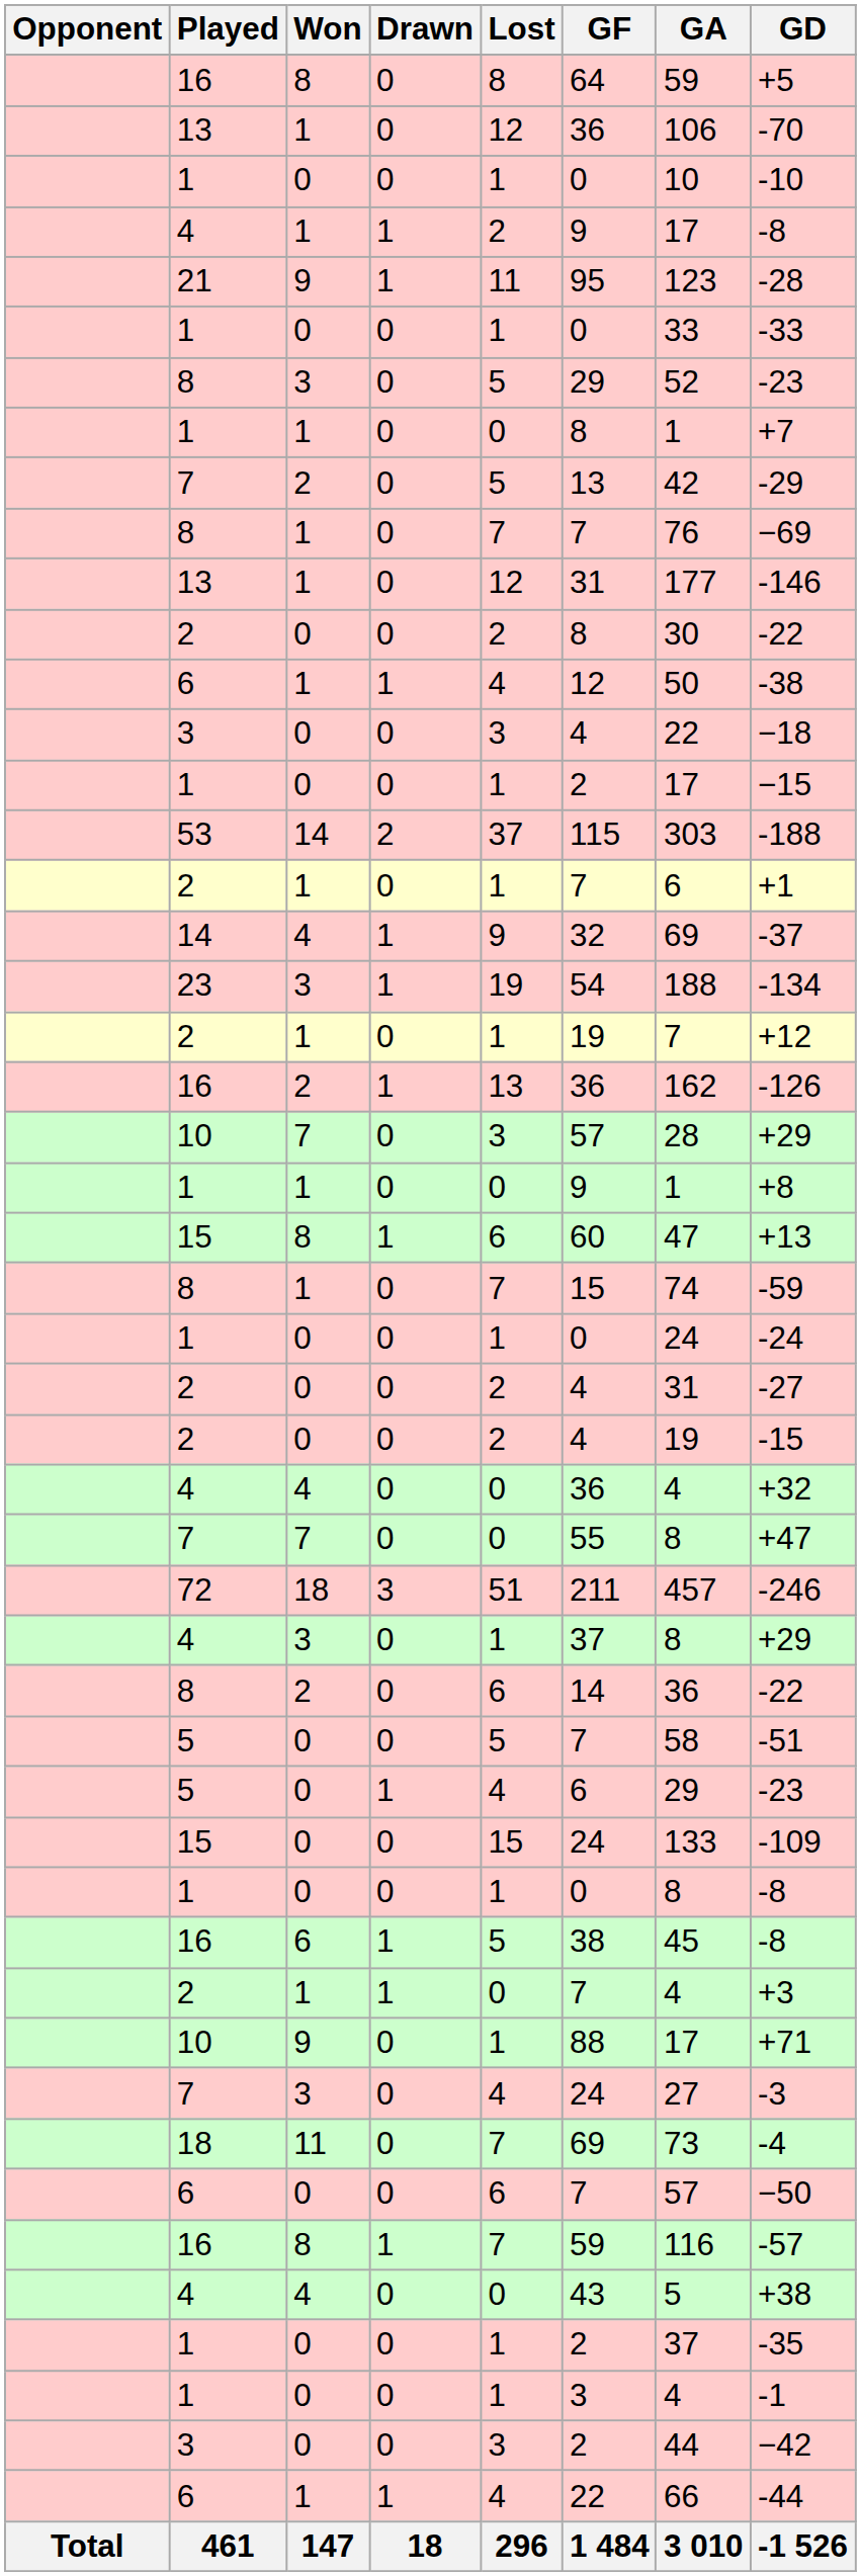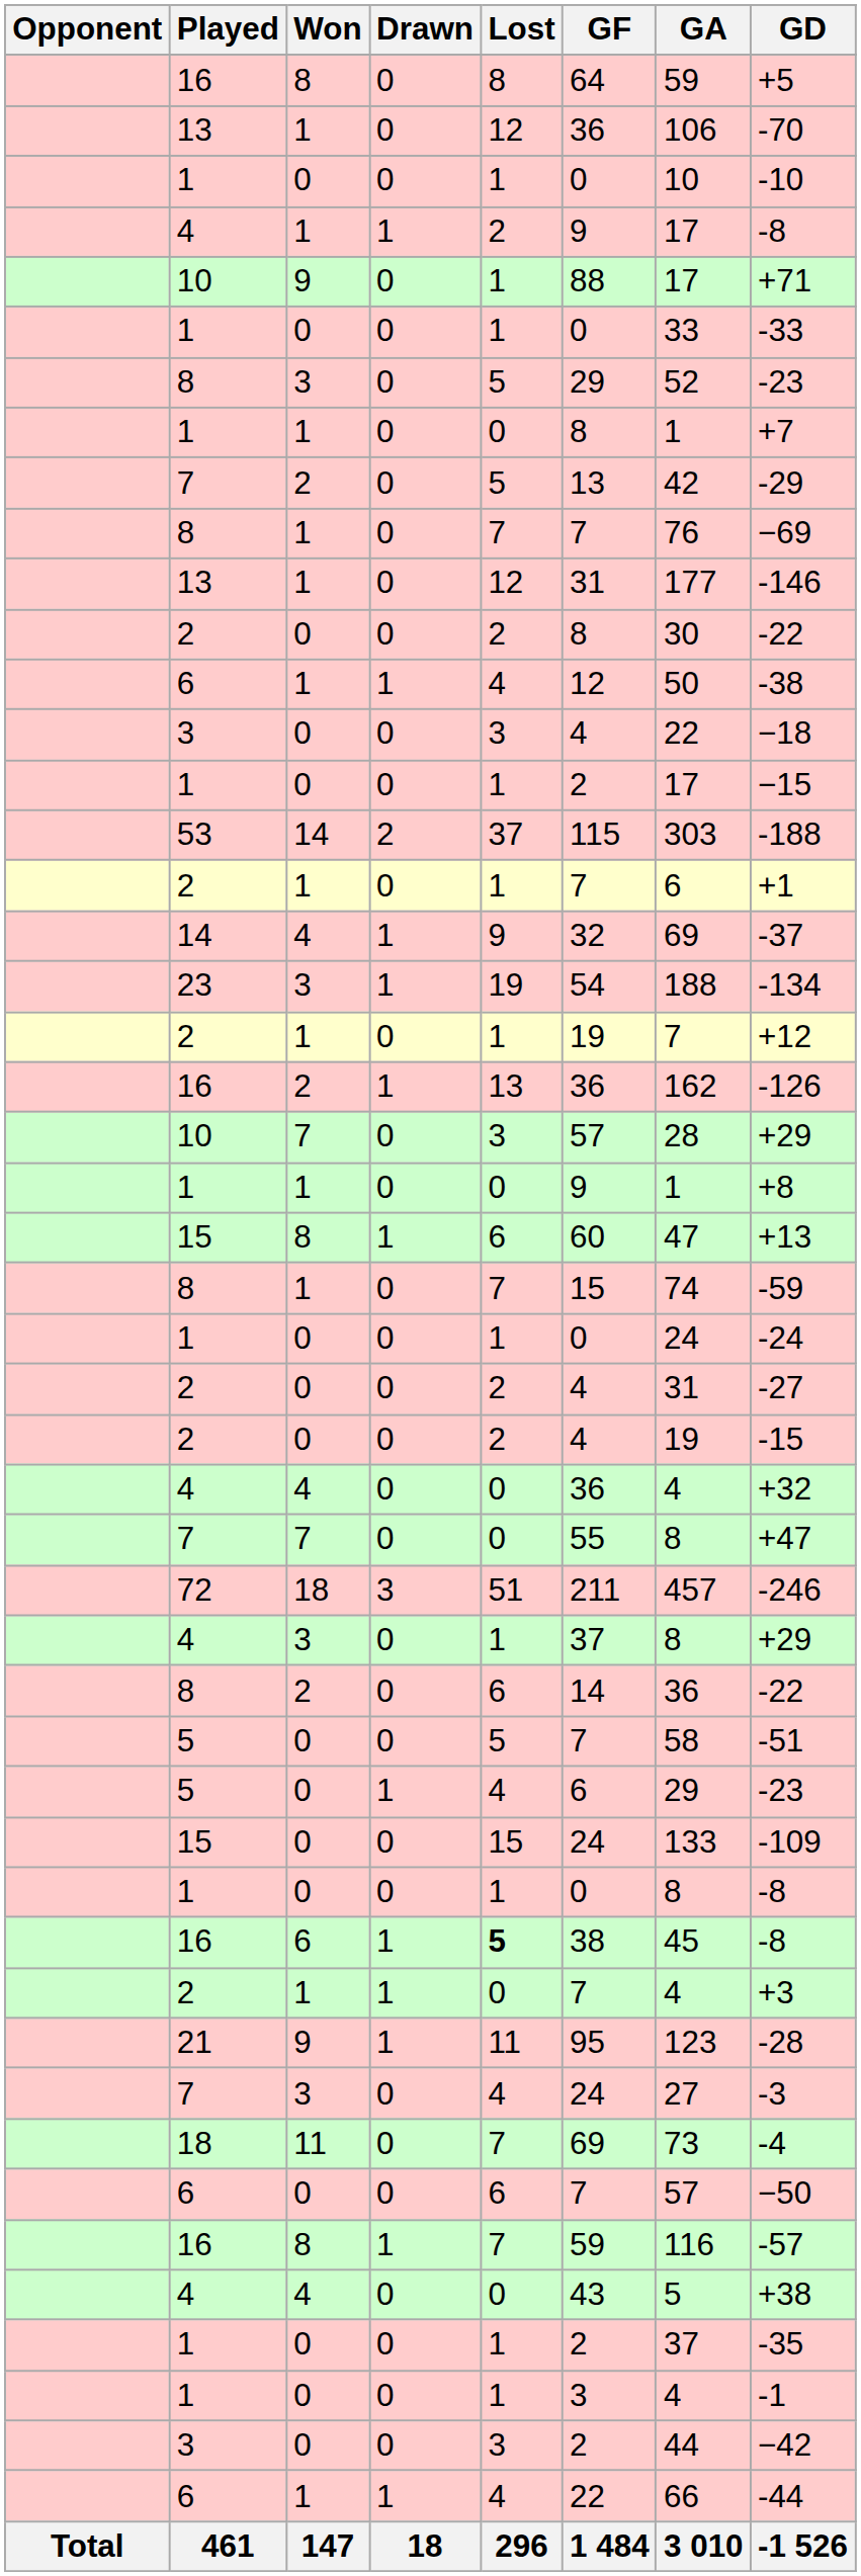rows swapped: 21 <-> 10 / 9
16 / 6 | Lost: normal -> bold
